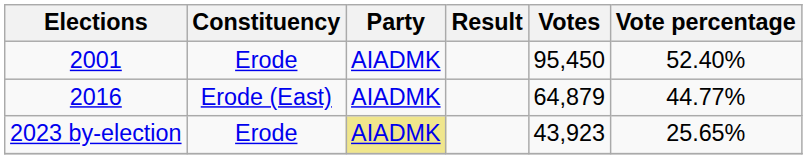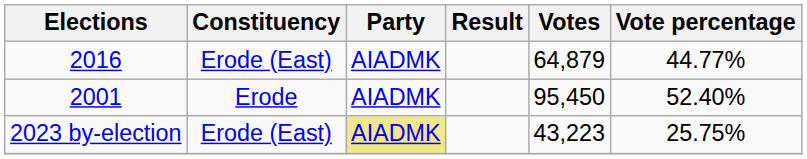rows swapped: 2001 <-> 2016
2023 by-election | Constituency: Erode -> Erode (East)
2023 by-election | Votes: 43,923 -> 43,223
2023 by-election | Vote percentage: 25.65% -> 25.75%
